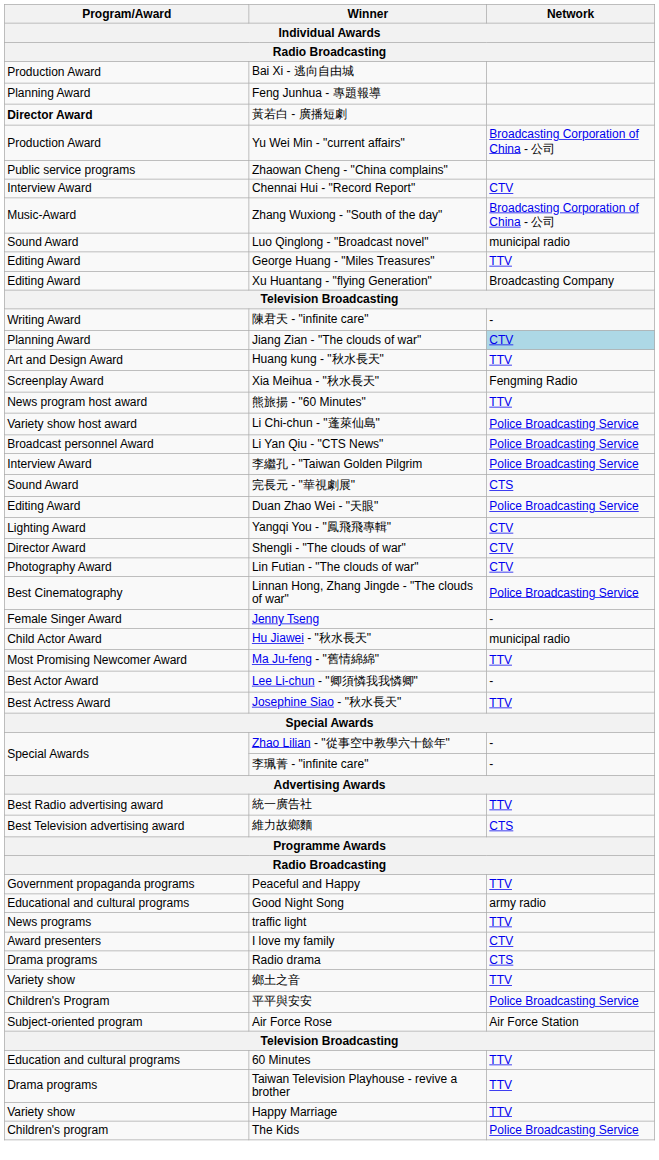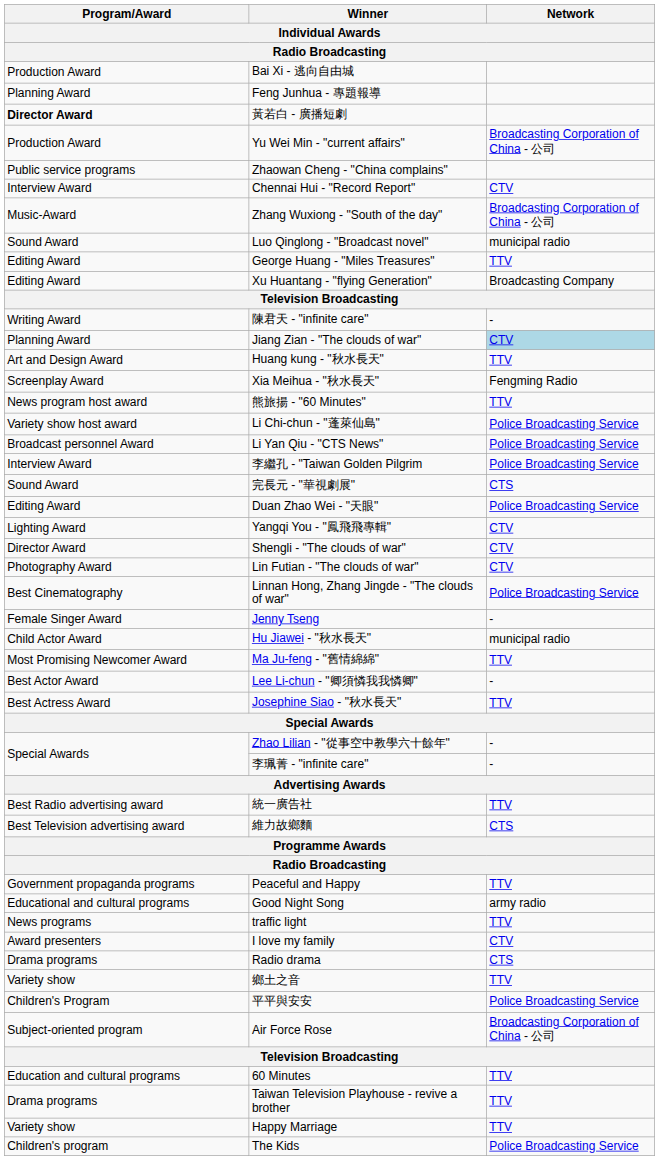Air Force Rose | Network: Air Force Station -> Broadcasting Corporation of China - 公司
